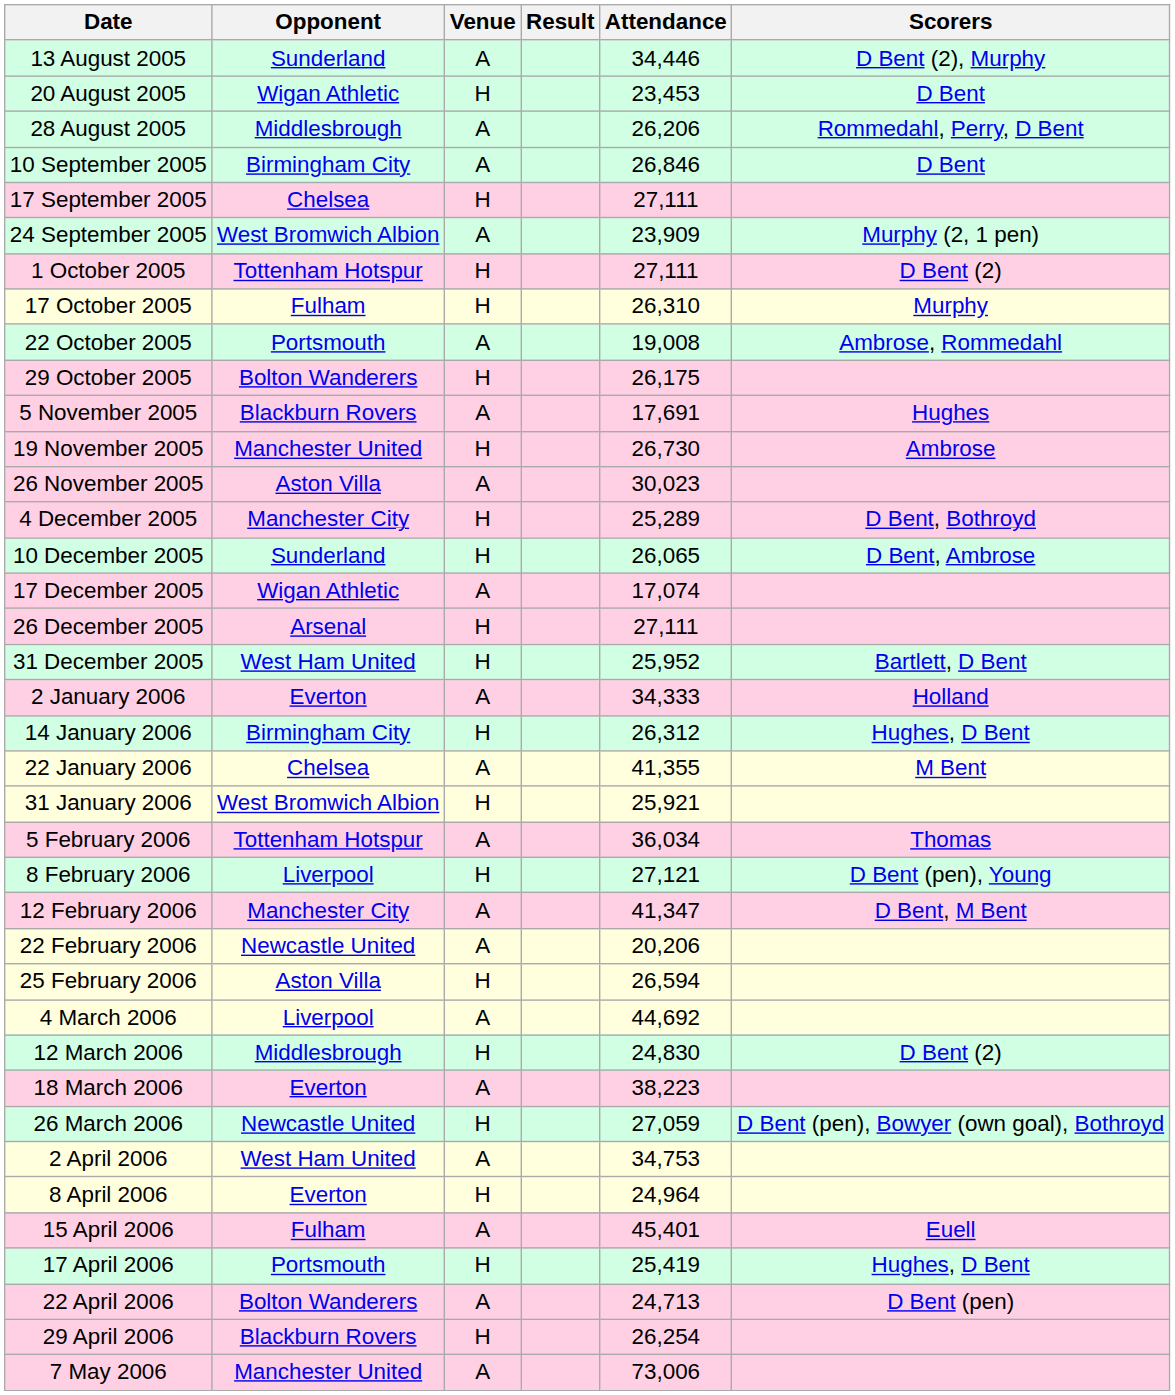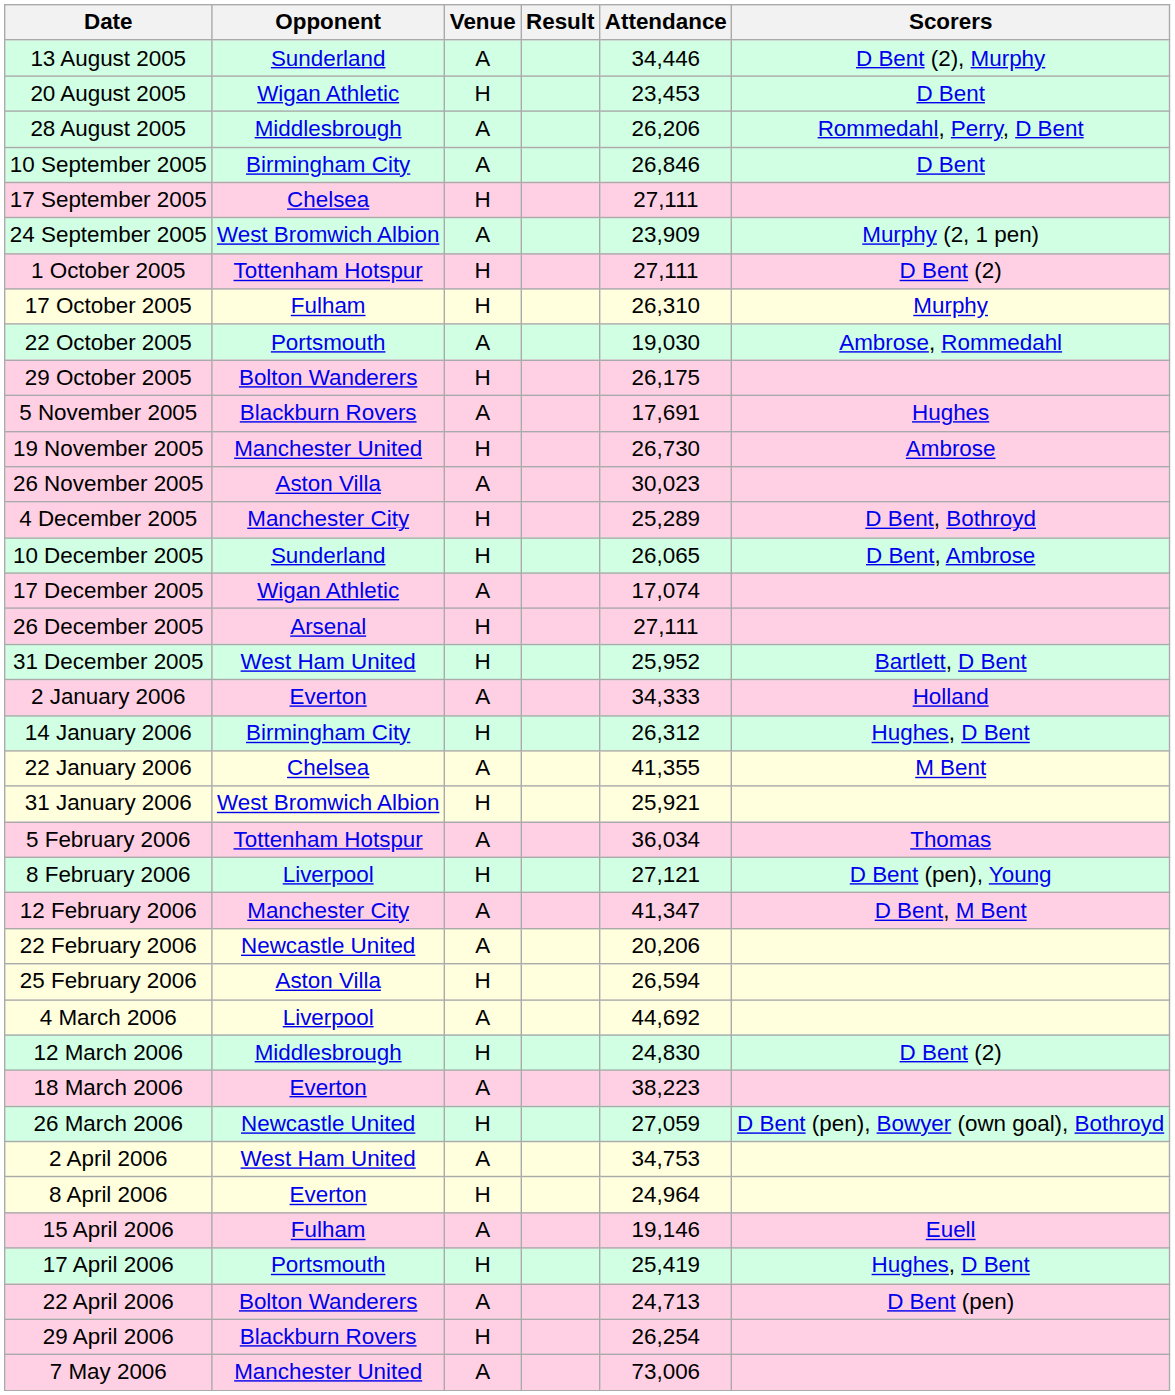22 October 2005 | Attendance: 19,008 -> 19,030
15 April 2006 | Attendance: 45,401 -> 19,146
